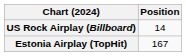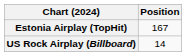rows swapped: Estonia Airplay (TopHit) <-> US Rock Airplay (Billboard)
